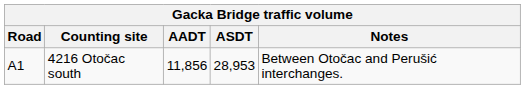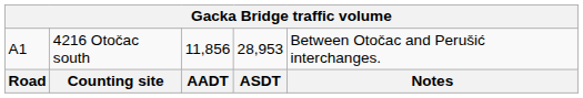rows swapped: Road <-> A1
